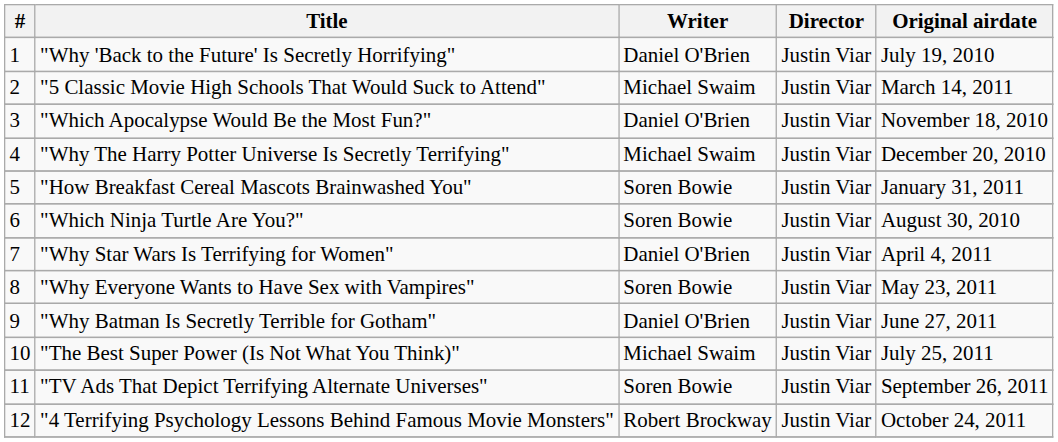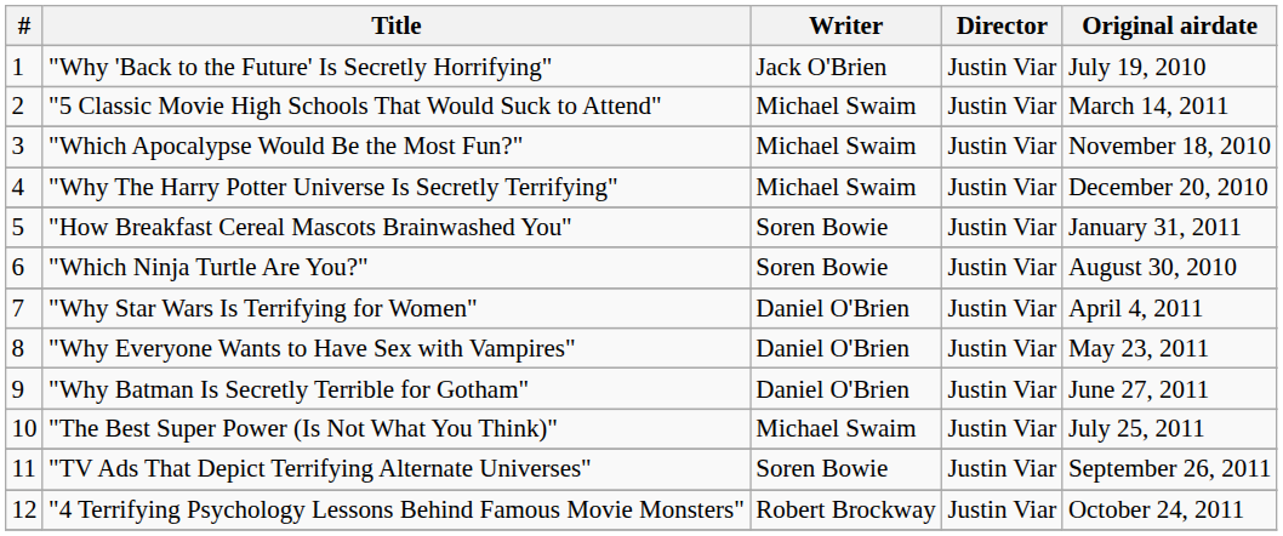"Why 'Back to the Future' Is Secretly Horrifying" | Writer: Daniel O'Brien -> Jack O'Brien
"Which Apocalypse Would Be the Most Fun?" | Writer: Daniel O'Brien -> Michael Swaim
"Why Everyone Wants to Have Sex with Vampires" | Writer: Soren Bowie -> Daniel O'Brien
